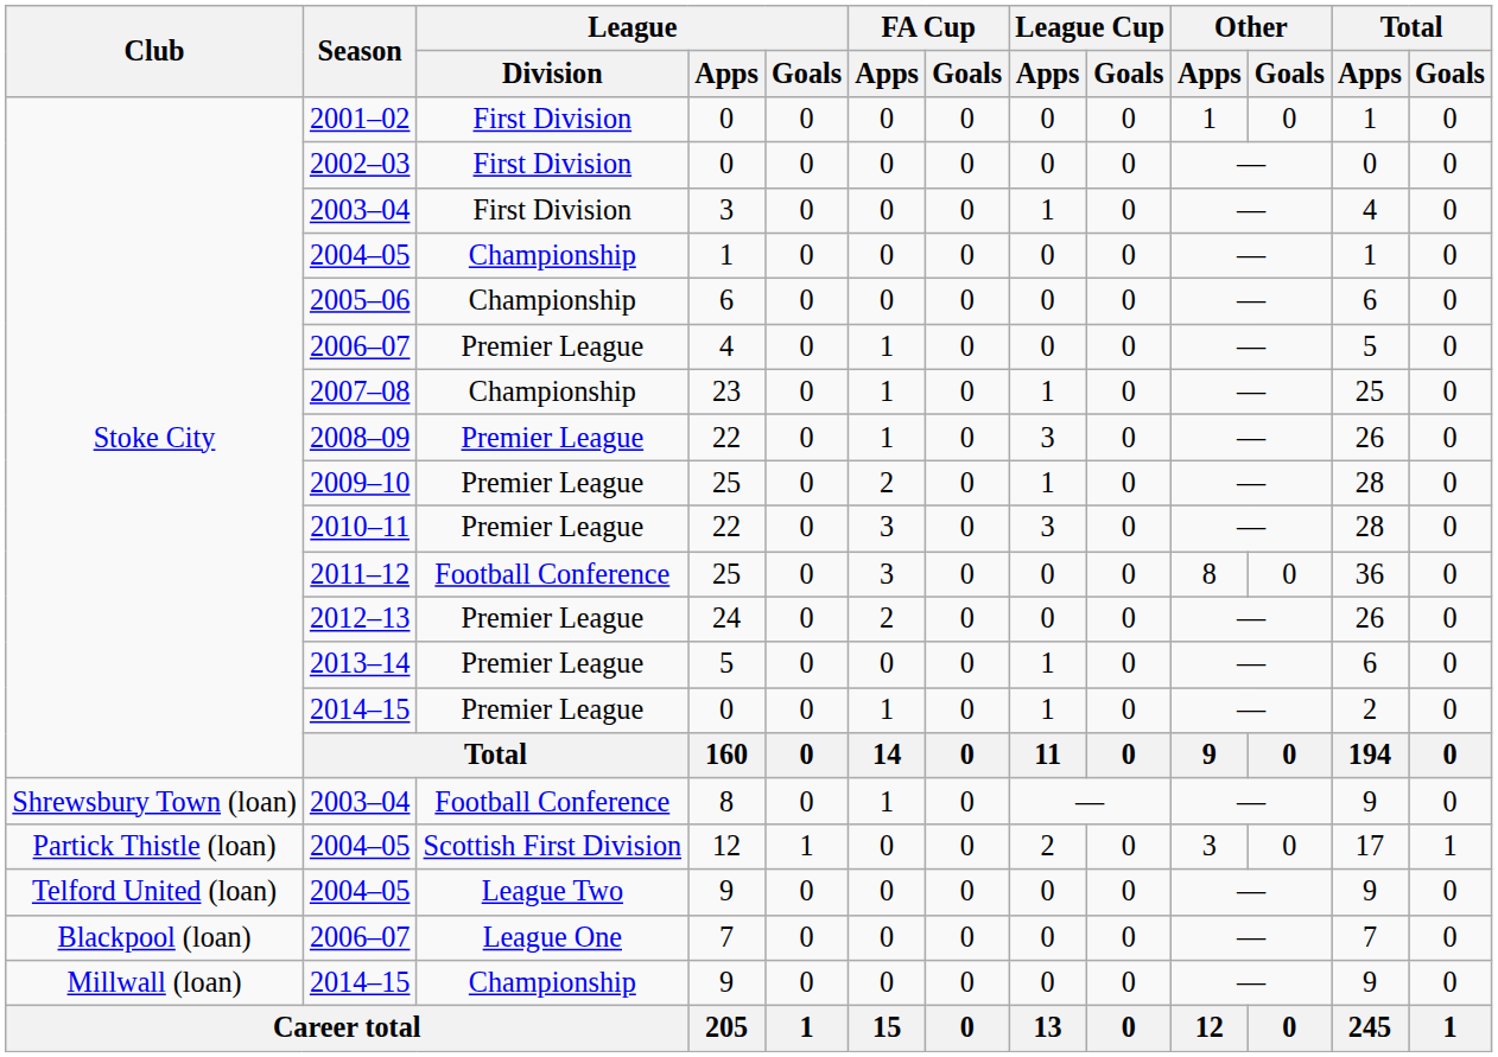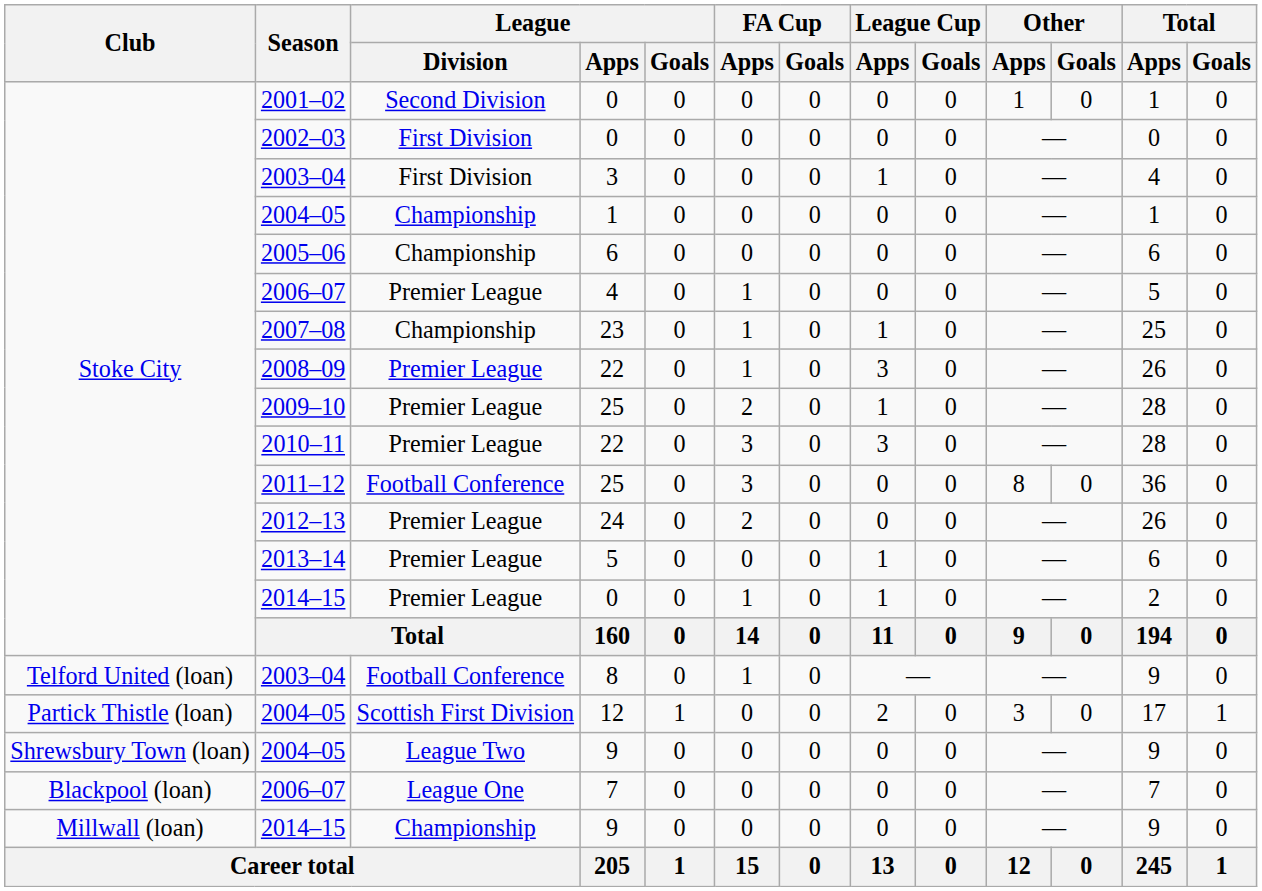2001–02 | League / Division: First Division -> Second Division
2003–04 / 8 | Club: Shrewsbury Town (loan) -> Telford United (loan)
2004–05 / 9 | Club: Telford United (loan) -> Shrewsbury Town (loan)
